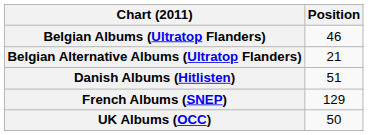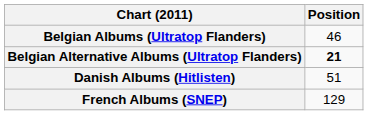Belgian Alternative Albums (Ultratop Flanders) | Position: normal -> bold
- row: UK Albums (OCC) | 50
